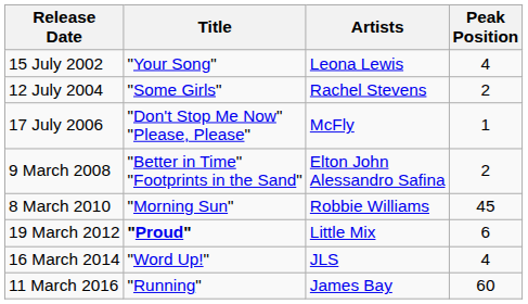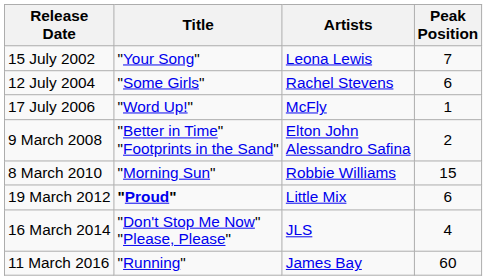15 July 2002 | Peak Position: 4 -> 7
12 July 2004 | Peak Position: 2 -> 6
17 July 2006 | Title: "Don't Stop Me Now" "Please, Please" -> "Word Up!"
8 March 2010 | Peak Position: 45 -> 15
16 March 2014 | Title: "Word Up!" -> "Don't Stop Me Now" "Please, Please"
